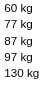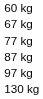+ row: 67 kg
